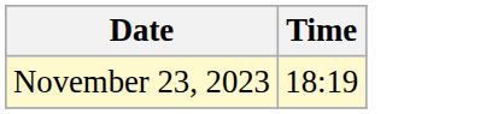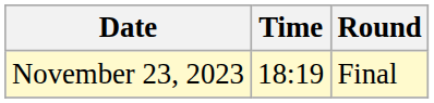+ column: Round | Final
